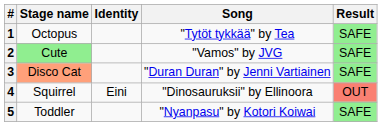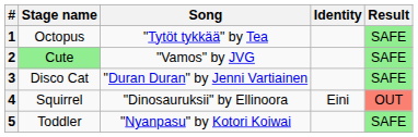columns swapped: Song <-> Identity
3 | Stage name: lightsalmon background -> no background
